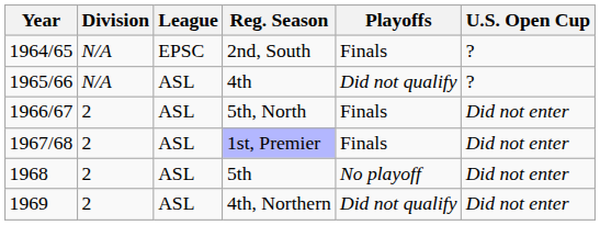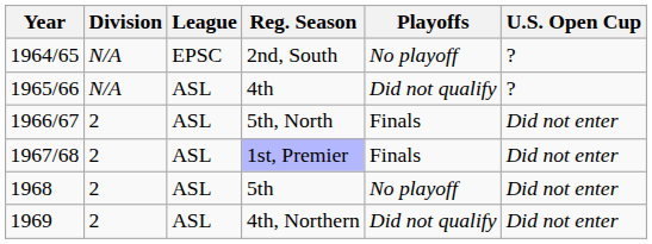2nd, South | Playoffs: Finals -> No playoff
